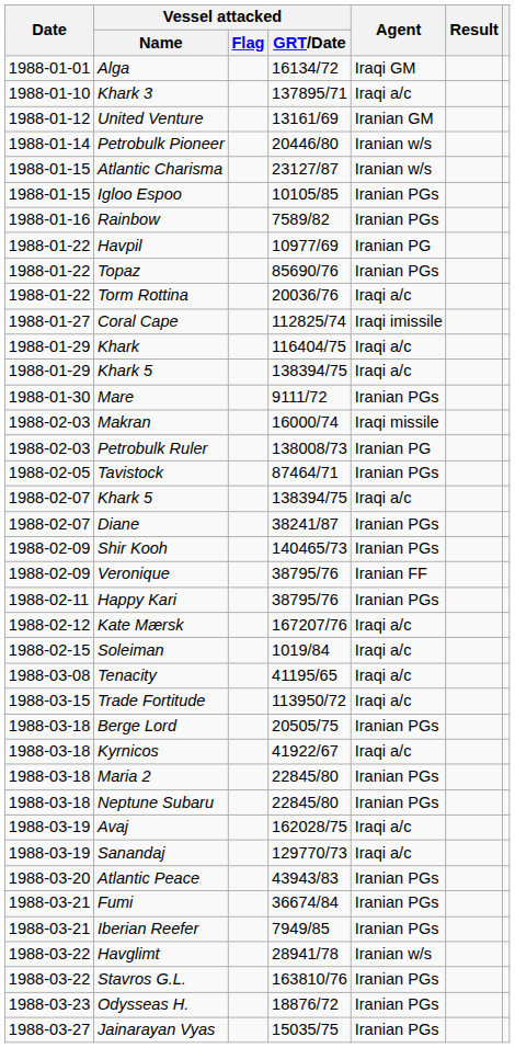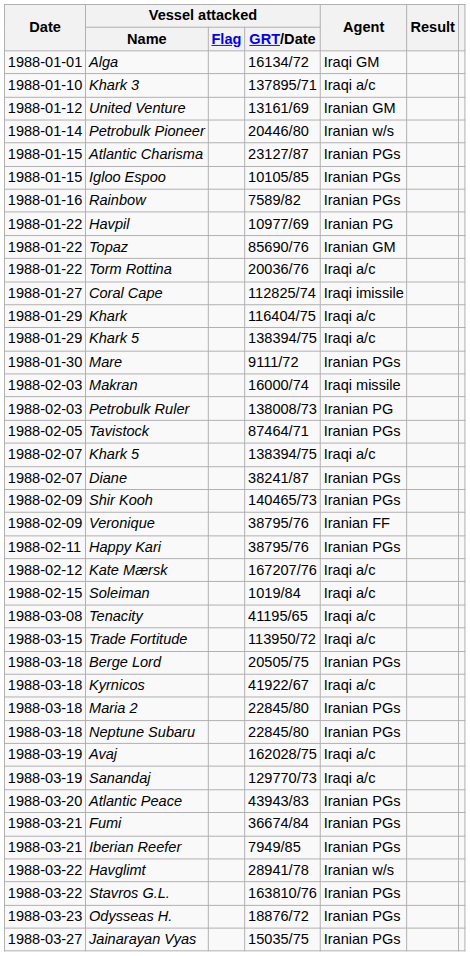Atlantic Charisma | Agent: Iranian w/s -> Iranian PGs
Topaz | Agent: Iranian PGs -> Iranian GM
